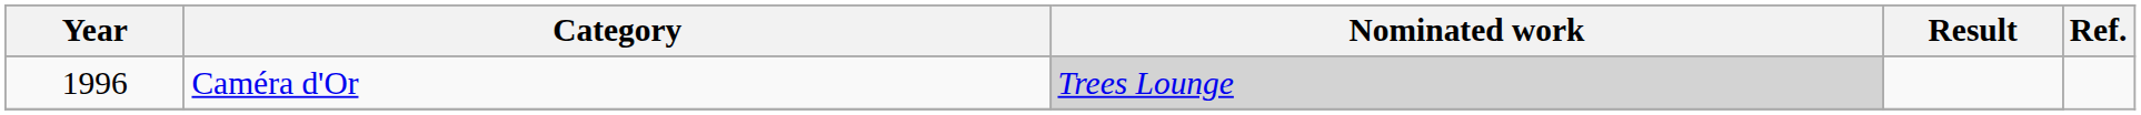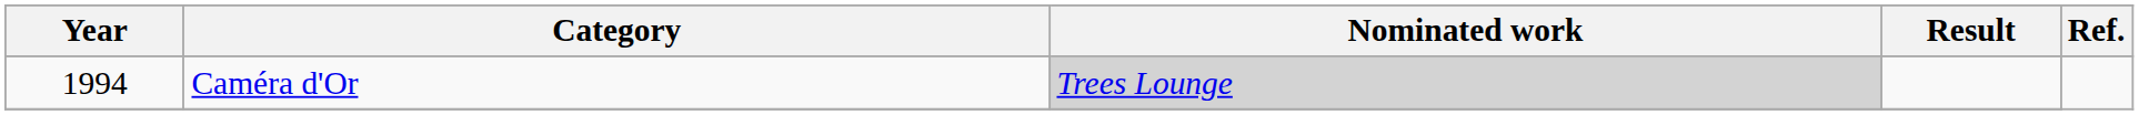Caméra d'Or | Year: 1996 -> 1994
